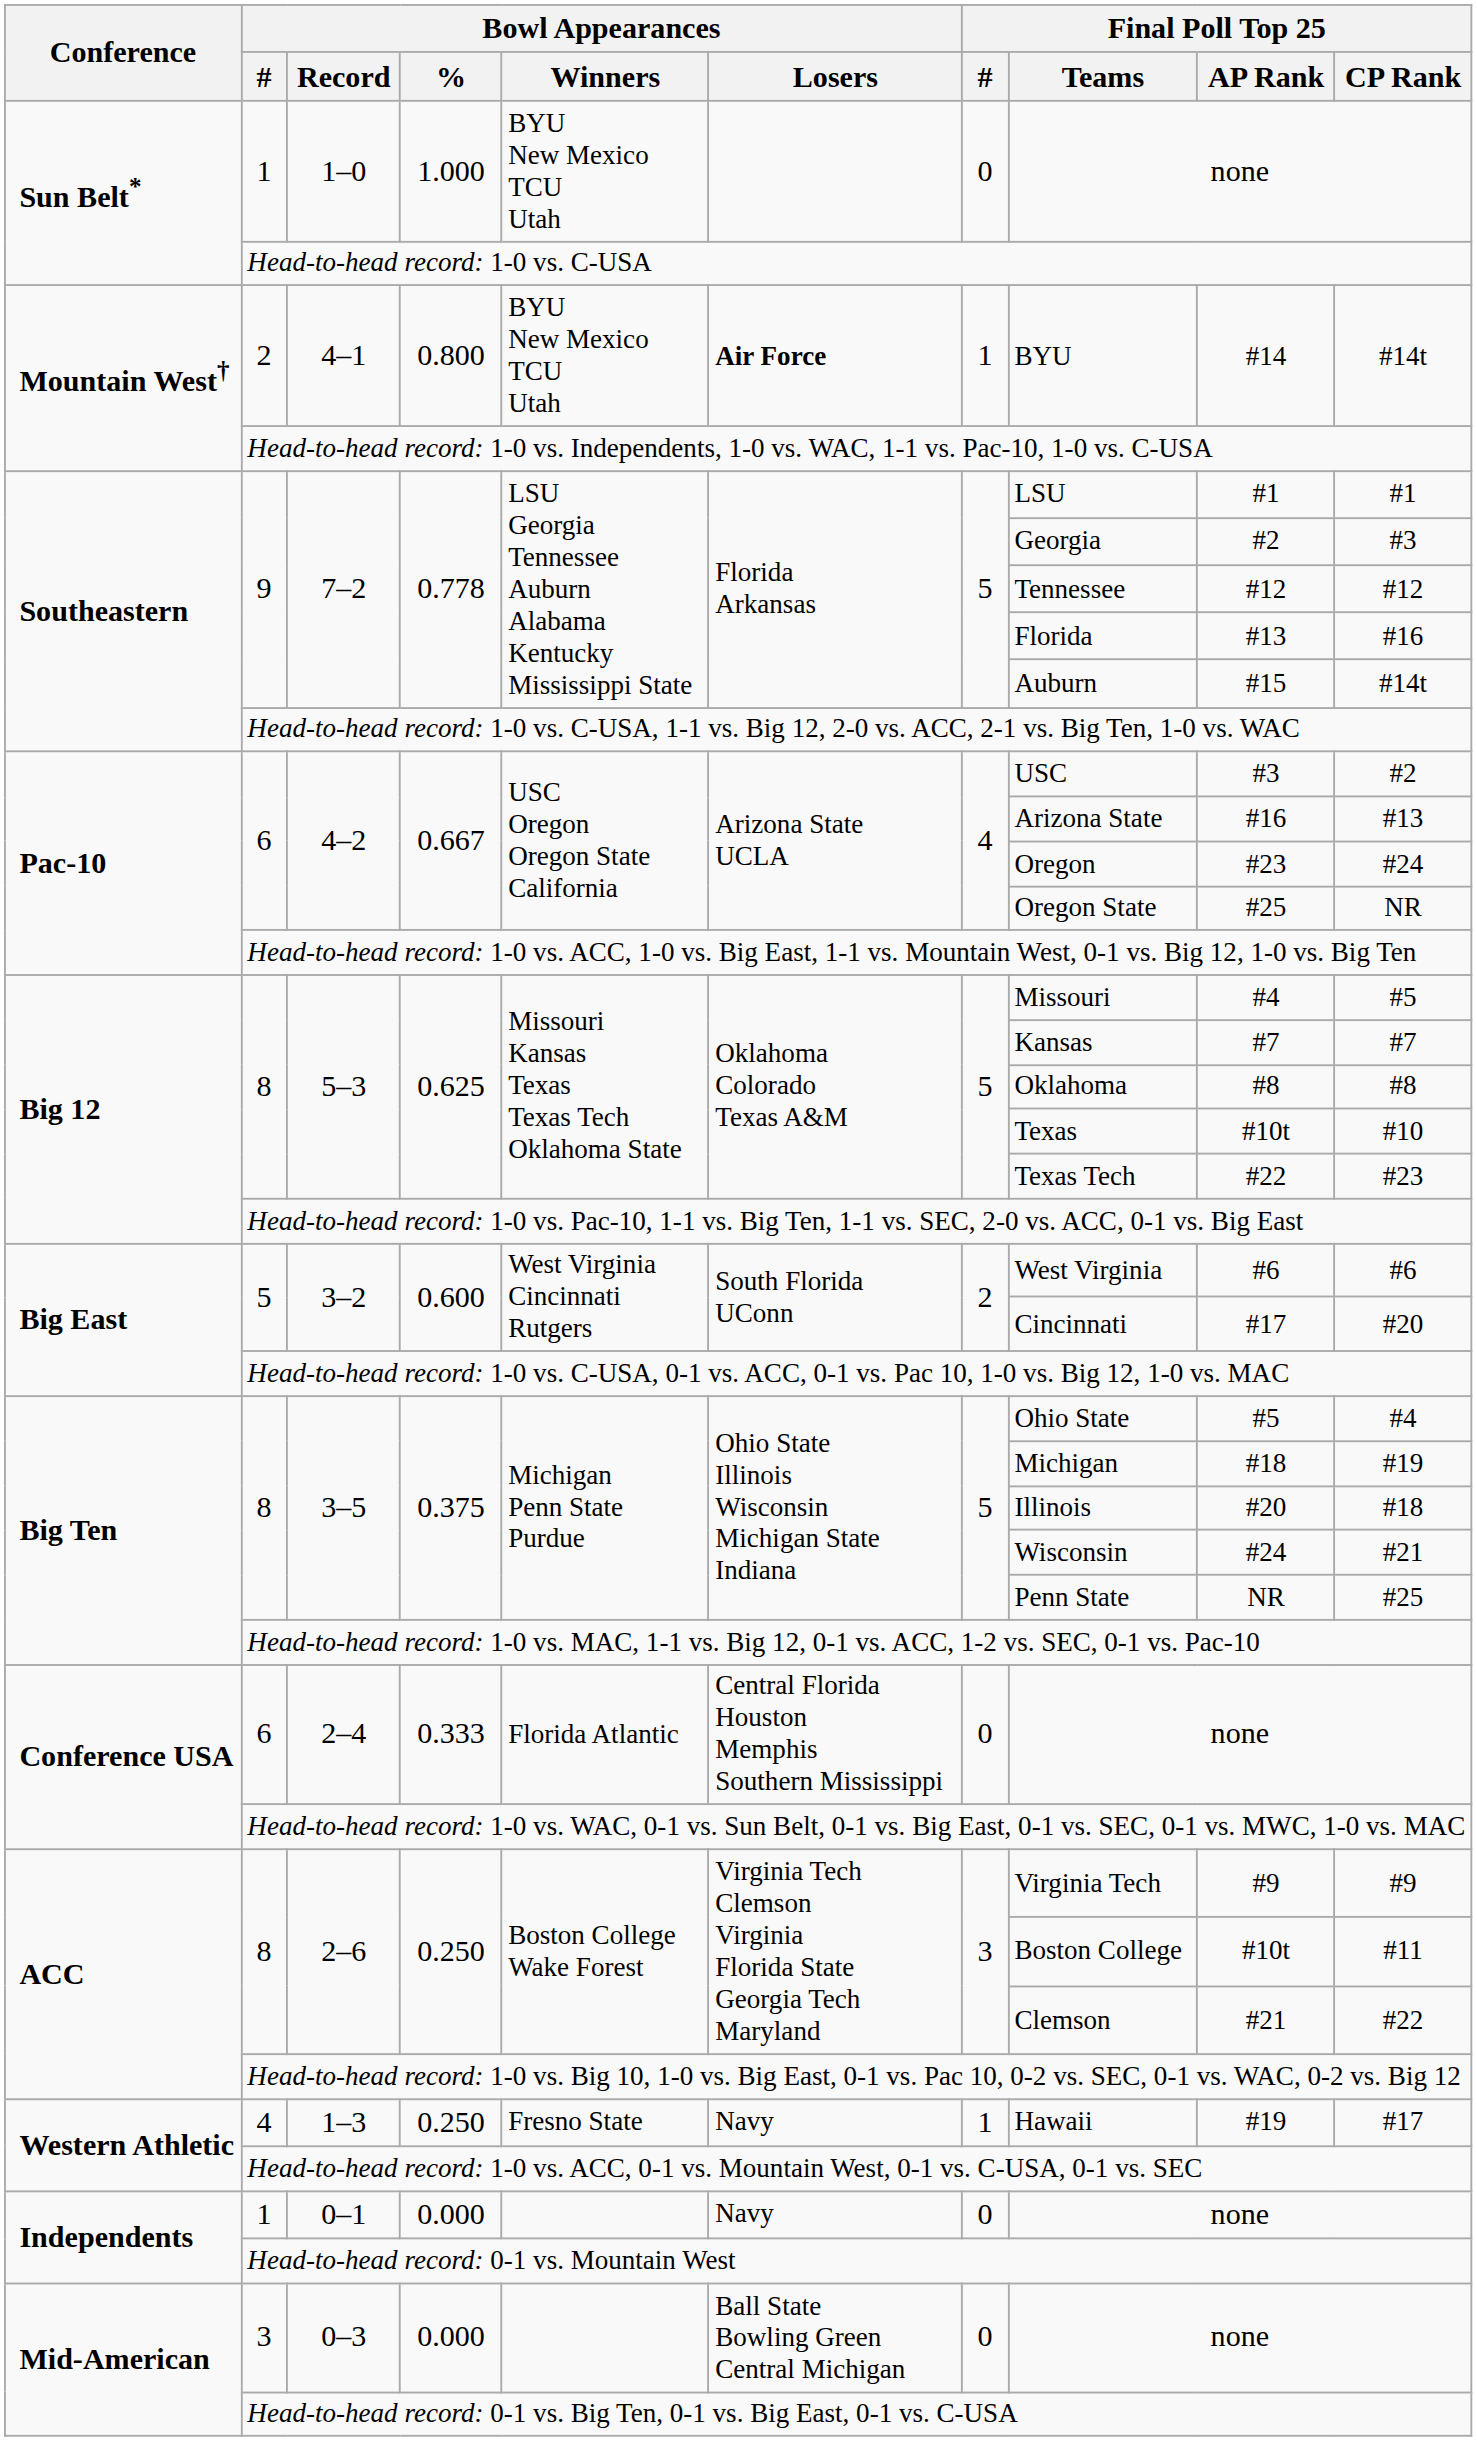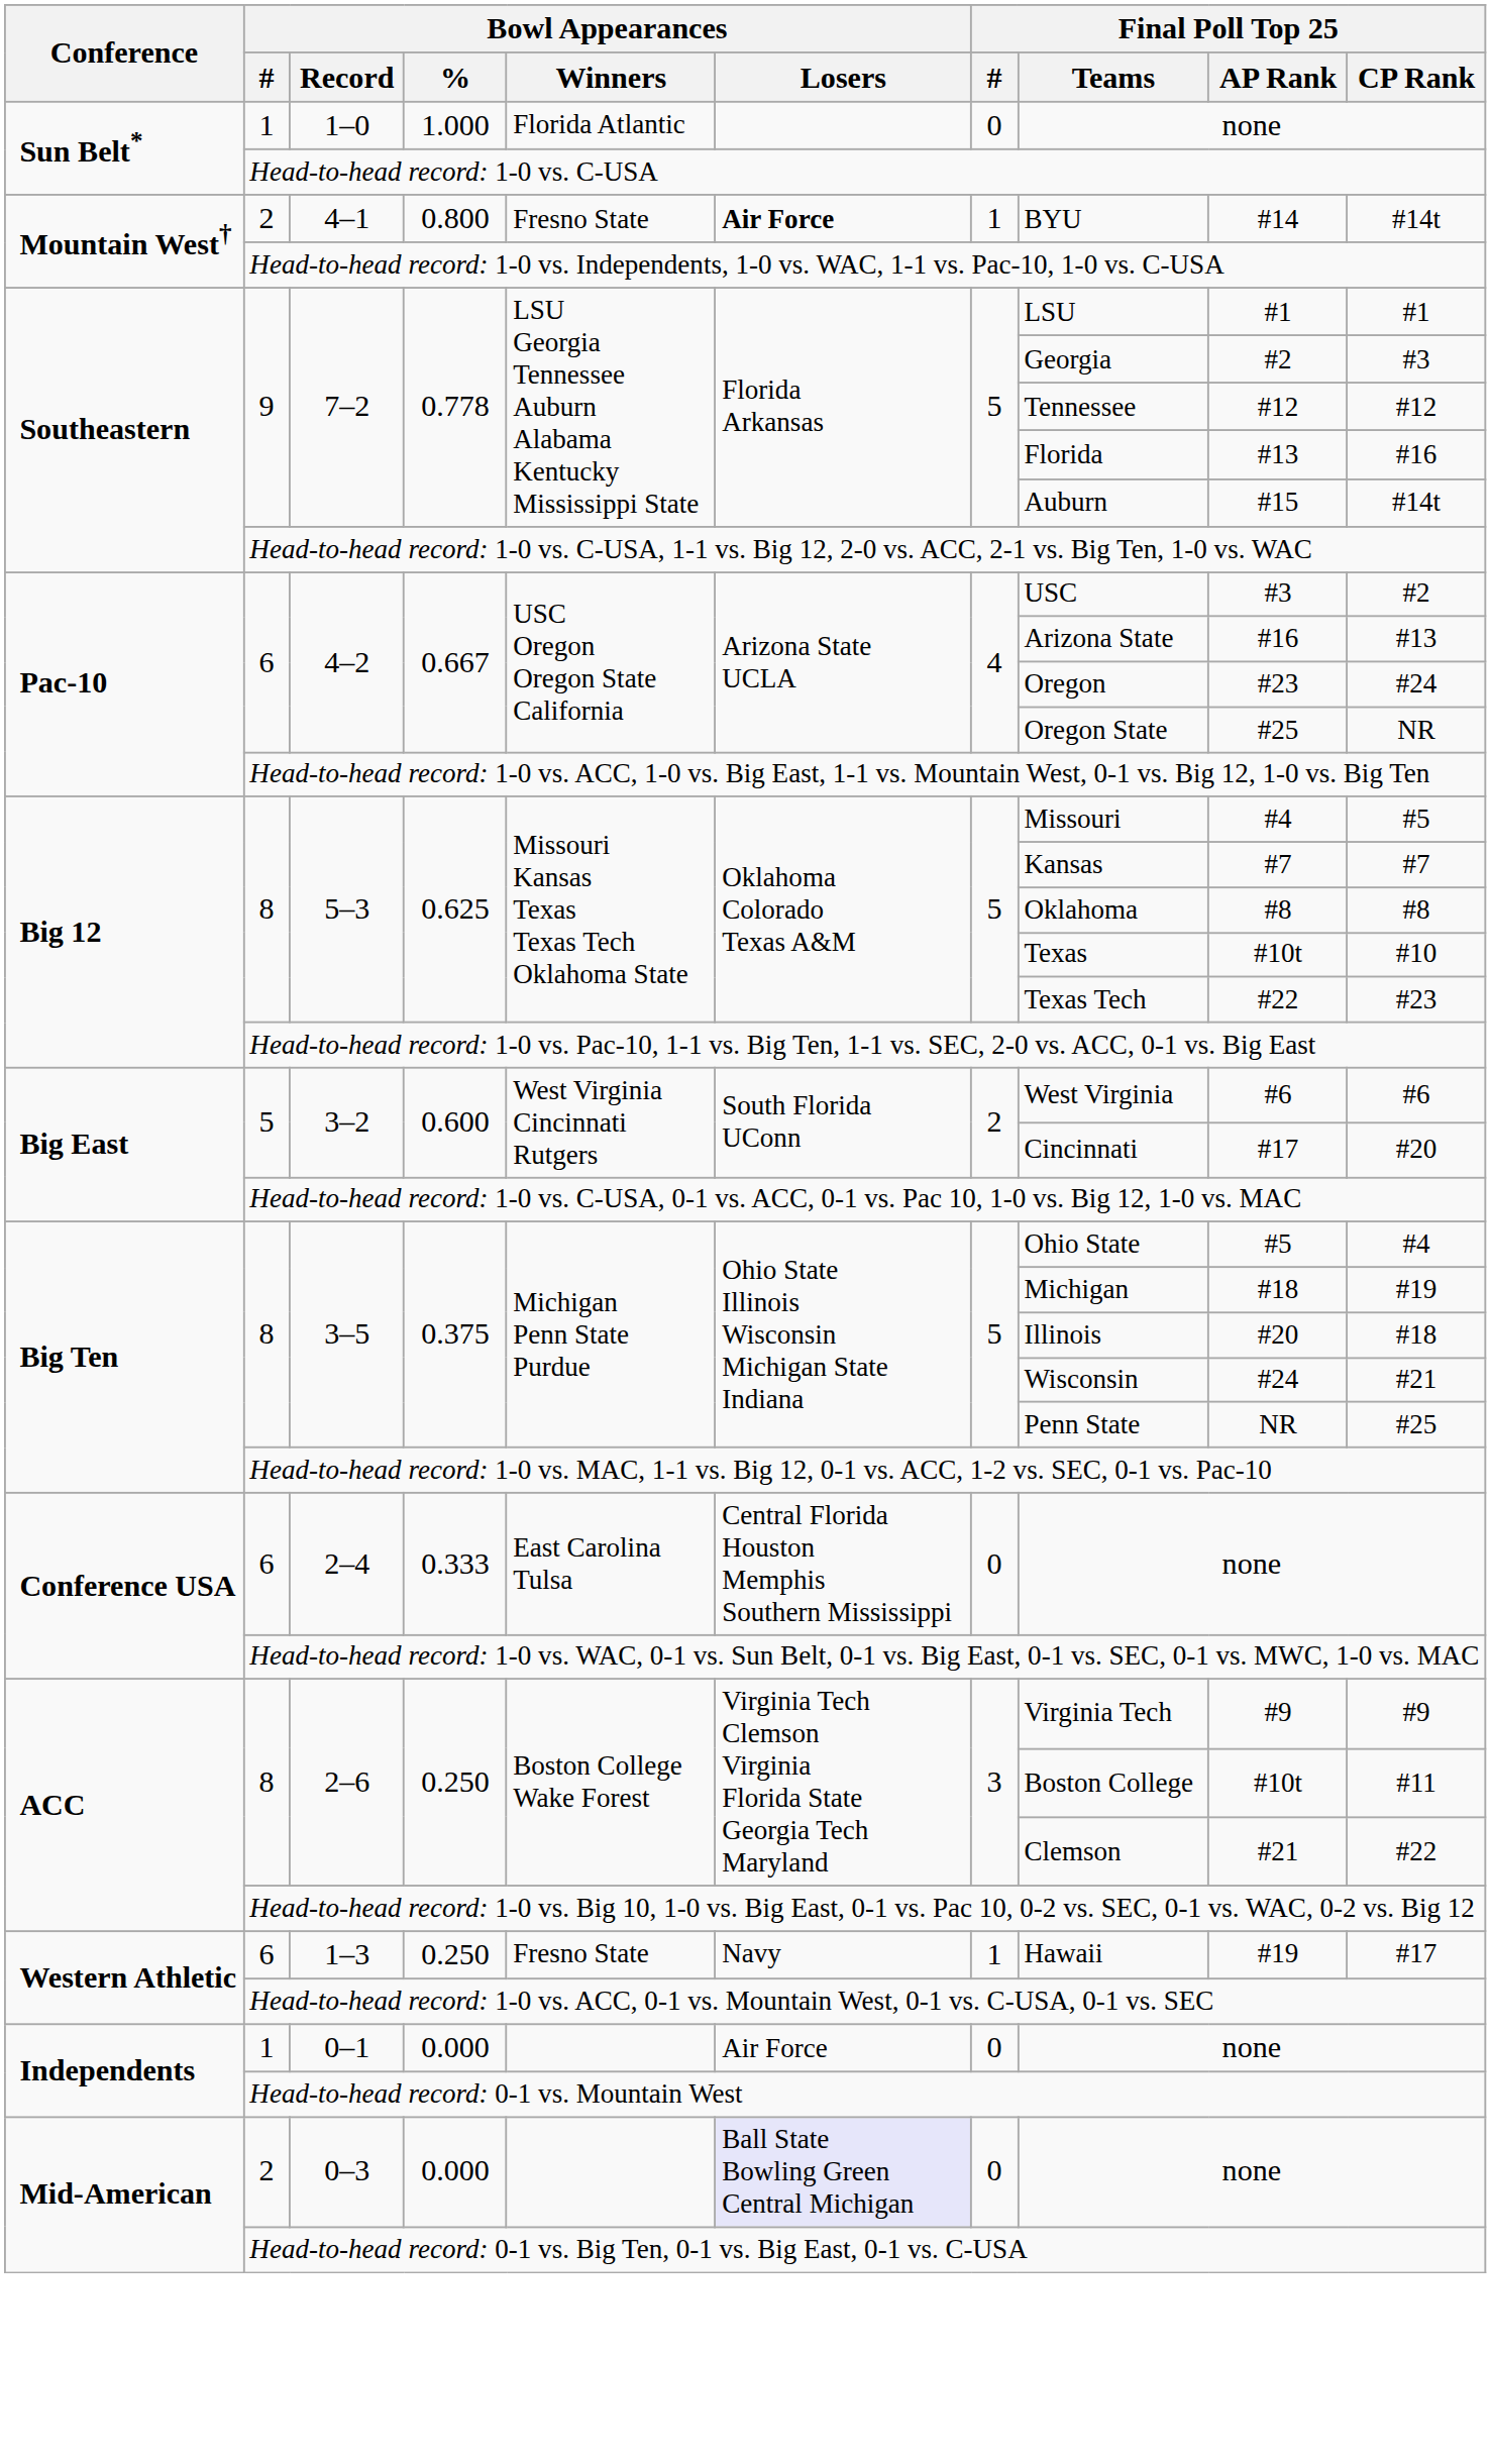1–0 | Bowl Appearances / Winners: BYU New Mexico TCU Utah -> Florida Atlantic
4–1 | Bowl Appearances / Winners: BYU New Mexico TCU Utah -> Fresno State
2–4 | Bowl Appearances / Winners: Florida Atlantic -> East Carolina Tulsa
1–3 | Bowl Appearances / #: 4 -> 6
0–1 | Bowl Appearances / Losers: Navy -> Air Force
0–3 | Bowl Appearances / #: 3 -> 2
0–3 | Bowl Appearances / Losers: no background -> lavender background
